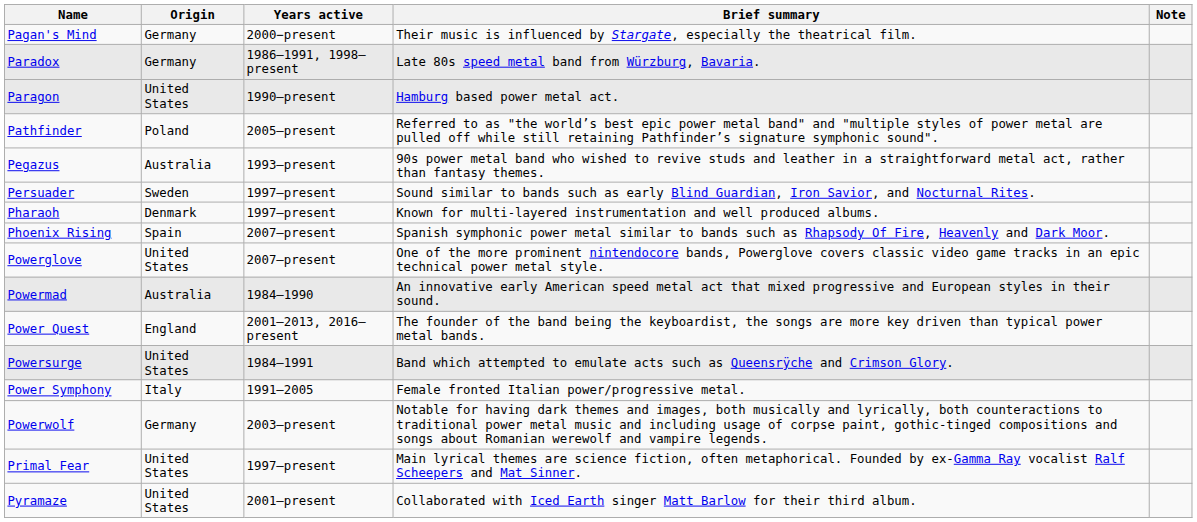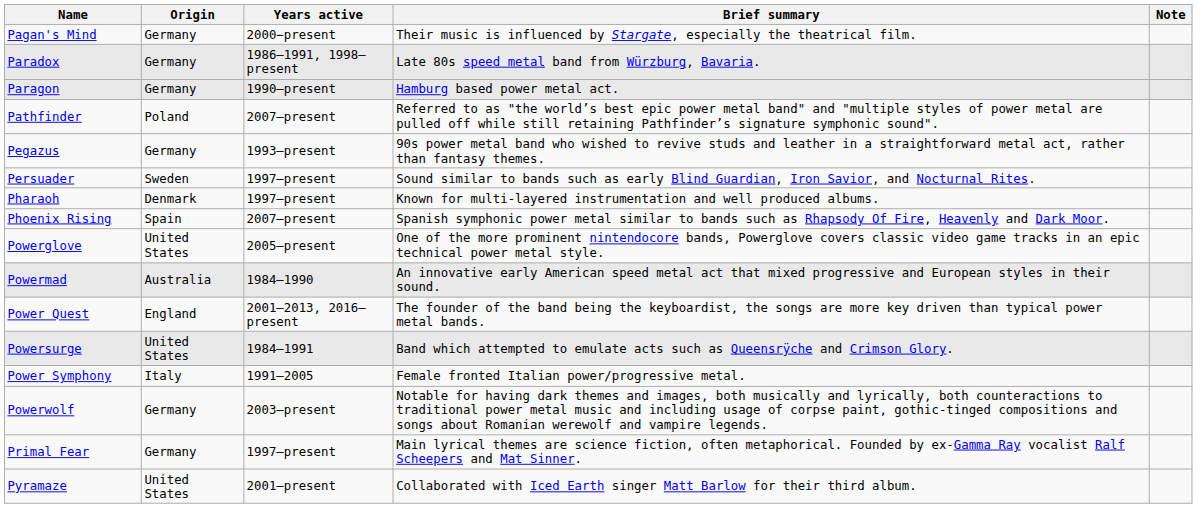Paragon | Origin: United States -> Germany
Pathfinder | Years active: 2005–present -> 2007–present
Pegazus | Origin: Australia -> Germany
Powerglove | Years active: 2007–present -> 2005–present
Primal Fear | Origin: United States -> Germany
